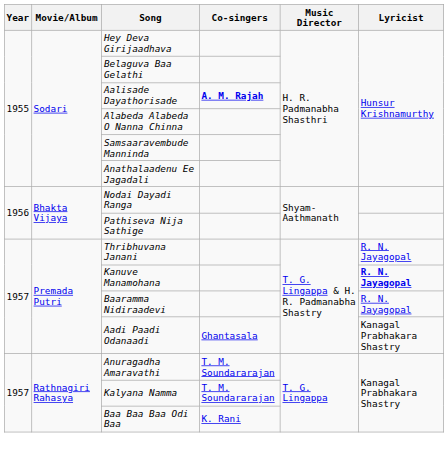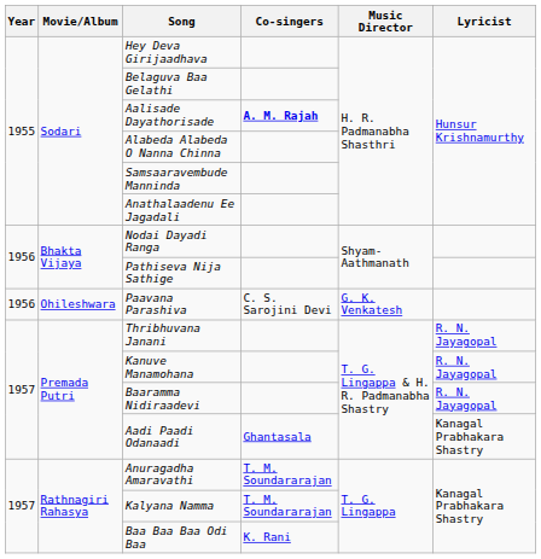+ row: 1956 | Ohileshwara | Paavana Parashiva | C. S. Sarojini Devi | G. K. Venkatesh
Kanuve Manamohana | Lyricist: bold -> normal
